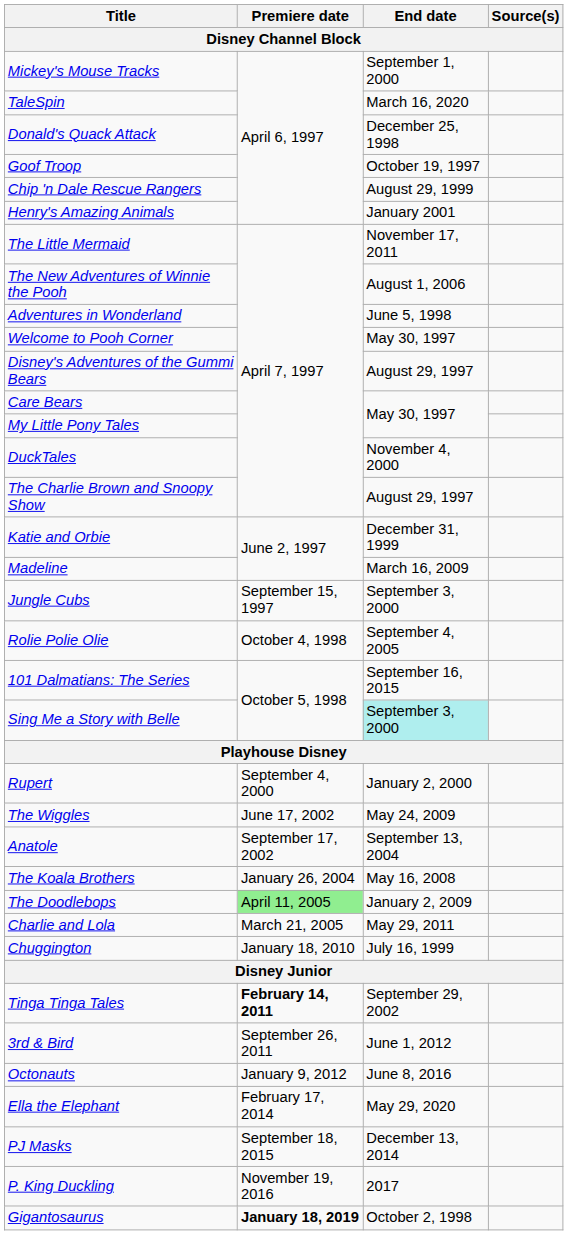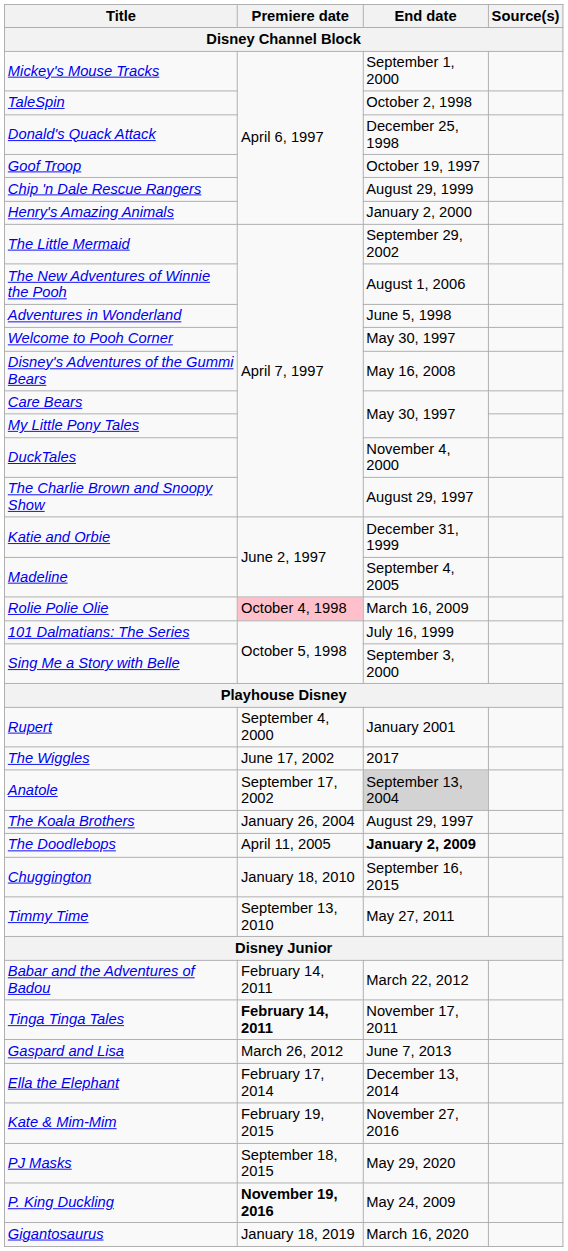TaleSpin | End date: March 16, 2020 -> October 2, 1998
Henry's Amazing Animals | End date: January 2001 -> January 2, 2000
The Little Mermaid | End date: November 17, 2011 -> September 29, 2002
Disney's Adventures of the Gummi Bears | End date: August 29, 1997 -> May 16, 2008
Madeline | End date: March 16, 2009 -> September 4, 2005
- row: Jungle Cubs | September 15, 1997 | September 3, 2000
Rolie Polie Olie | Premiere date: no background -> pink background
Rolie Polie Olie | End date: September 4, 2005 -> March 16, 2009
101 Dalmatians: The Series | End date: September 16, 2015 -> July 16, 1999
Sing Me a Story with Belle | End date: paleturquoise background -> no background
Rupert | End date: January 2, 2000 -> January 2001
The Wiggles | End date: May 24, 2009 -> 2017
Anatole | End date: no background -> lightgrey background
The Koala Brothers | End date: May 16, 2008 -> August 29, 1997
The Doodlebops | Premiere date: lightgreen background -> no background
The Doodlebops | End date: normal -> bold
- row: Charlie and Lola | March 21, 2005 | May 29, 2011
Chuggington | End date: July 16, 1999 -> September 16, 2015
+ row: Timmy Time | September 13, 2010 | May 27, 2011
+ row: Babar and the Adventures of Badou | February 14, 2011 | March 22, 2012
Tinga Tinga Tales | End date: September 29, 2002 -> November 17, 2011
- row: 3rd & Bird | September 26, 2011 | June 1, 2012
- row: Octonauts | January 9, 2012 | June 8, 2016
+ row: Gaspard and Lisa | March 26, 2012 | June 7, 2013
Ella the Elephant | End date: May 29, 2020 -> December 13, 2014
+ row: Kate & Mim-Mim | February 19, 2015 | November 27, 2016
PJ Masks | End date: December 13, 2014 -> May 29, 2020
P. King Duckling | Premiere date: normal -> bold
P. King Duckling | End date: 2017 -> May 24, 2009
Gigantosaurus | Premiere date: bold -> normal
Gigantosaurus | End date: October 2, 1998 -> March 16, 2020
